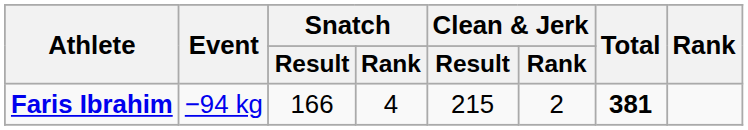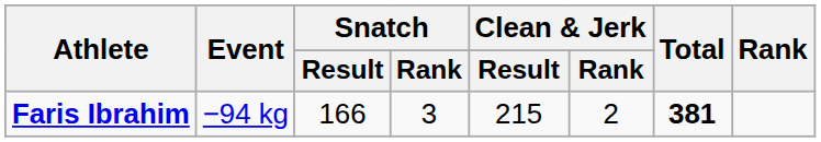Faris Ibrahim | Snatch / Rank: 4 -> 3
